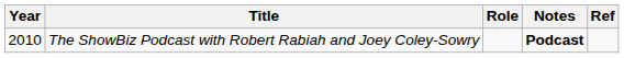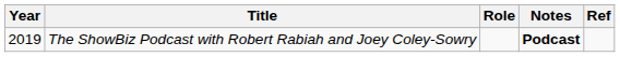The ShowBiz Podcast with Robert Rabiah and Joey Coley-Sowry | Year: 2010 -> 2019
